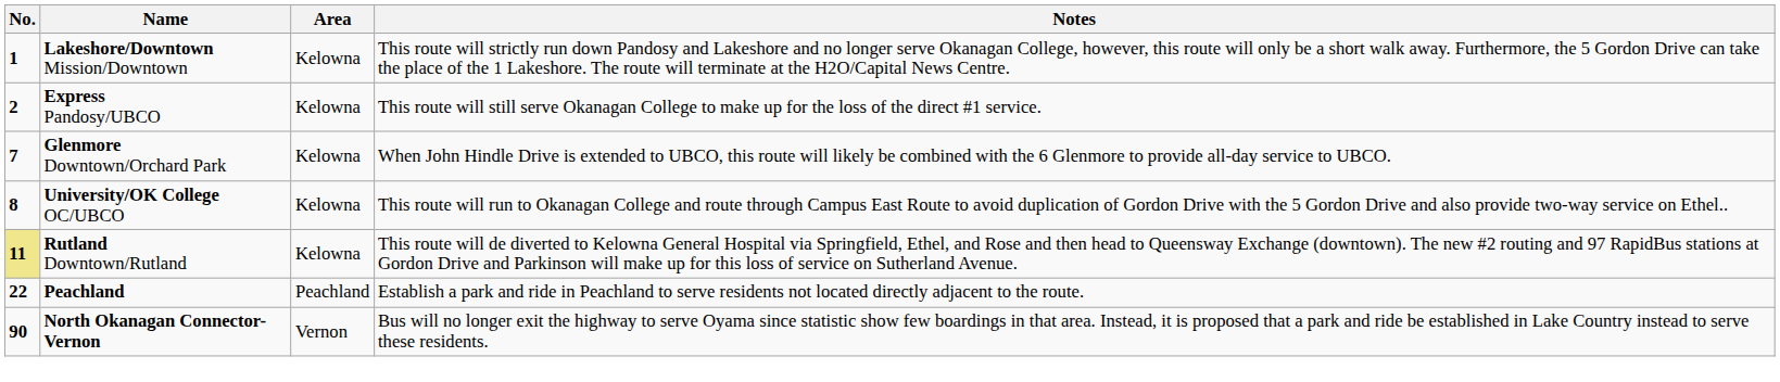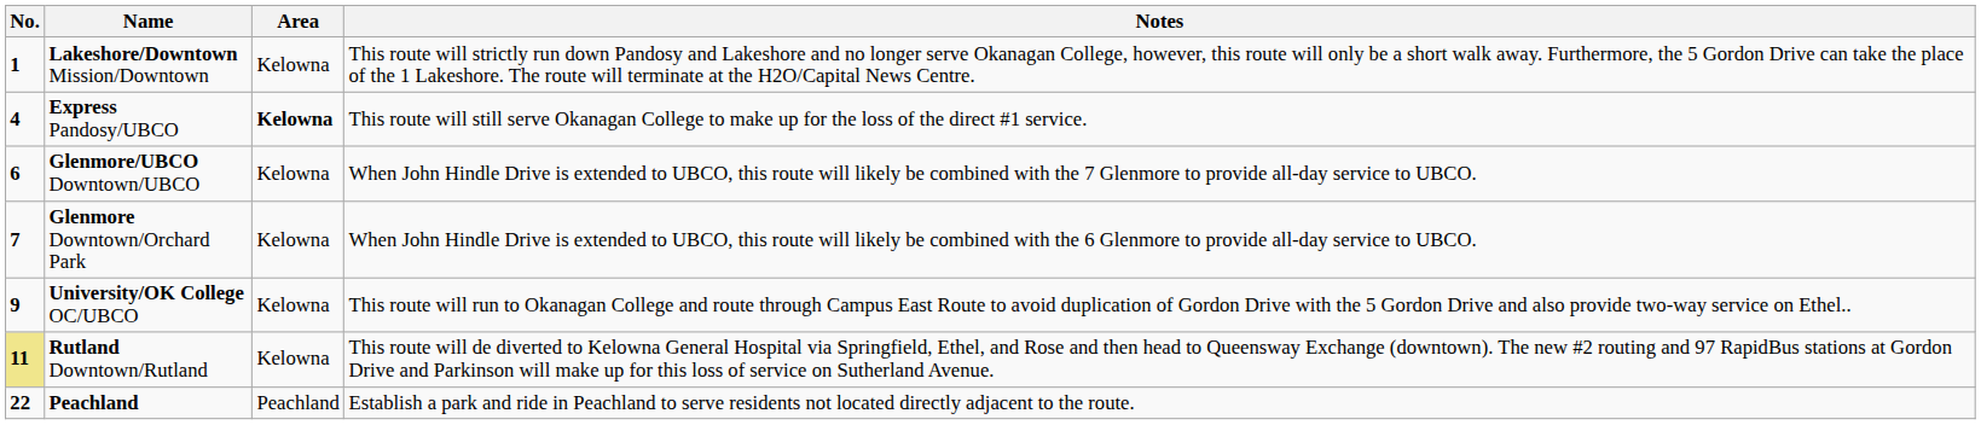Express Pandosy/UBCO | No.: 2 -> 4
Express Pandosy/UBCO | Area: normal -> bold
+ row: 6 | Glenmore/UBCO Downtown/UBCO | Kelowna | When John Hindle Drive is extended to UBCO, this route will likely be combined with the 7 Glenmore to provide all-day service to UBCO.
University/OK College OC/UBCO | No.: 8 -> 9
- row: 90 | North Okanagan Connector-Vernon | Vernon | Bus will no longer exit the highway to serve Oyama since statistic show few boardings in that area. Instead, it is proposed that a park and ride be established in Lake Country instead to serve these residents.
